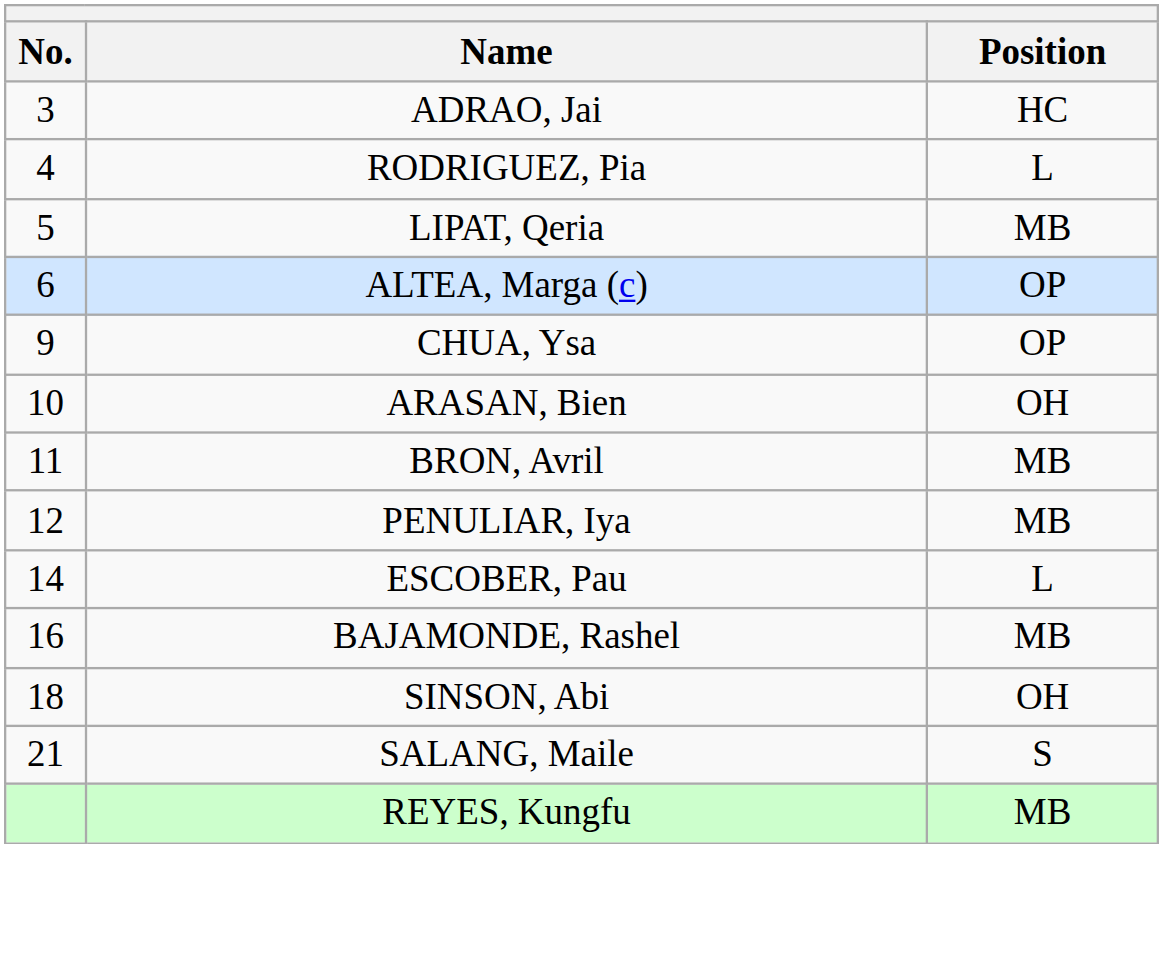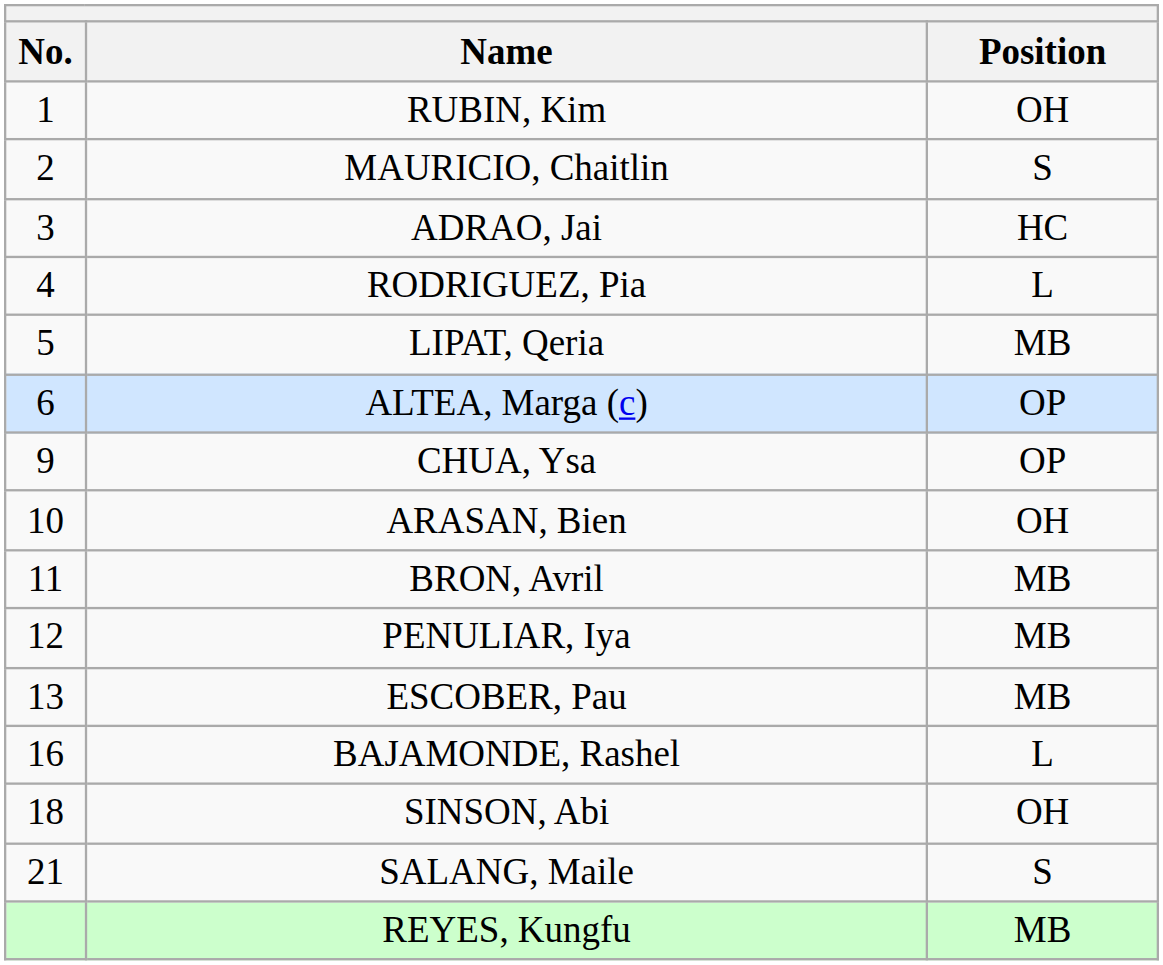+ row: 1 | RUBIN, Kim | OH
+ row: 2 | MAURICIO, Chaitlin | S
ESCOBER, Pau | No.: 14 -> 13
ESCOBER, Pau | Position: L -> MB
BAJAMONDE, Rashel | Position: MB -> L
